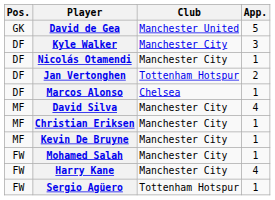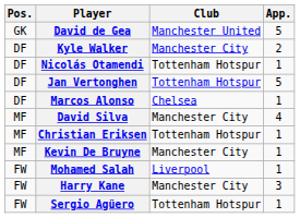Kyle Walker | App.: 3 -> 2
Nicolás Otamendi | Club: Manchester City -> Tottenham Hotspur
Jan Vertonghen | App.: 2 -> 5
Christian Eriksen | Club: Manchester City -> Tottenham Hotspur
Mohamed Salah | Club: Manchester City -> Liverpool
Harry Kane | App.: 4 -> 3
